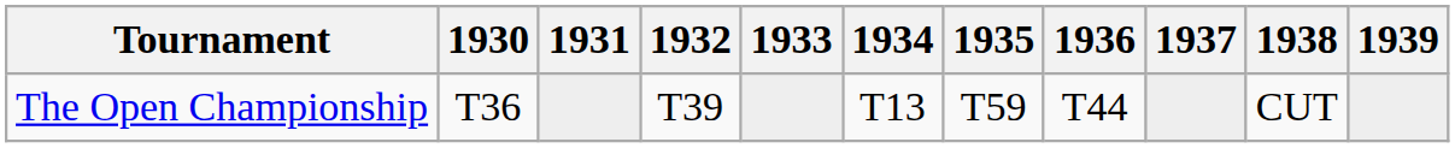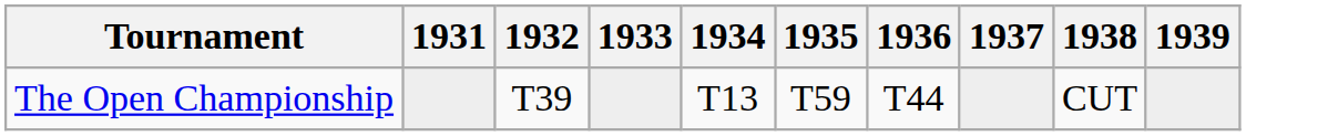- column: 1930 | T36
